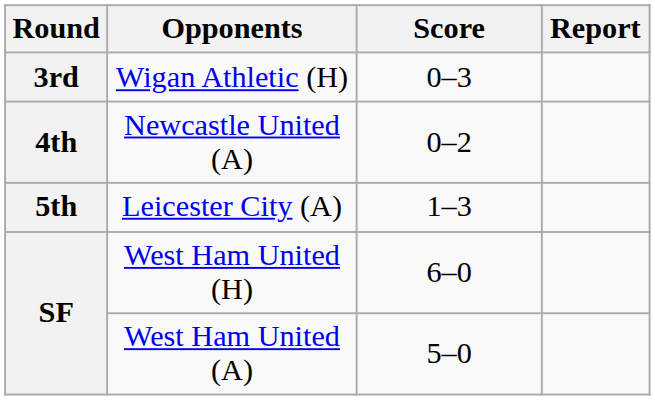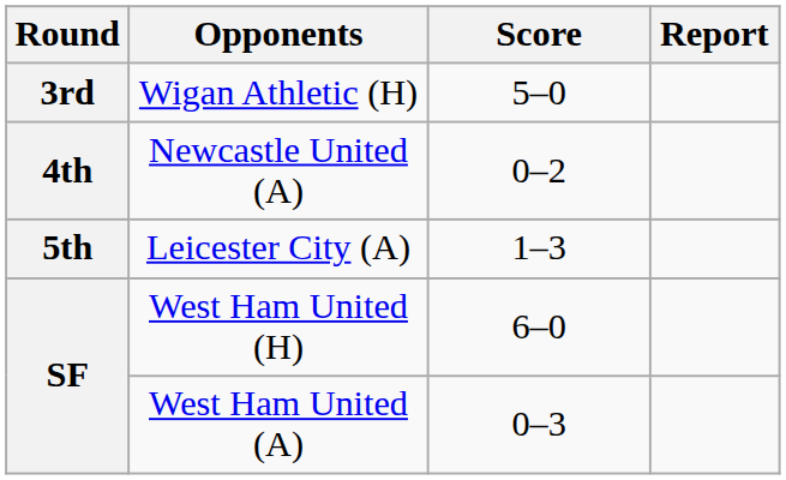Wigan Athletic (H) | Score: 0–3 -> 5–0
West Ham United (A) | Score: 5–0 -> 0–3
